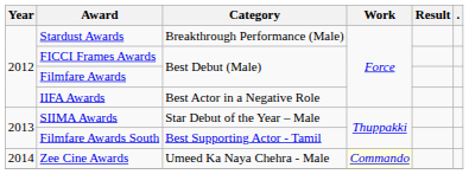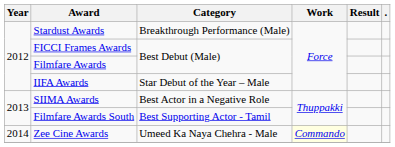IIFA Awards | Category: Best Actor in a Negative Role -> Star Debut of the Year – Male
SIIMA Awards | Category: Star Debut of the Year – Male -> Best Actor in a Negative Role
